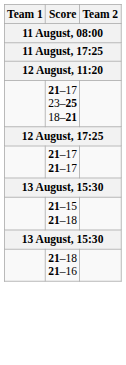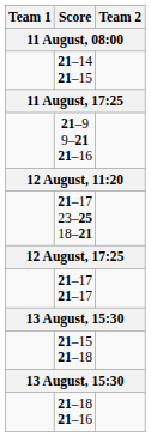+ row: 21–14 21–15
+ row: 21–9 9–21 21–16
